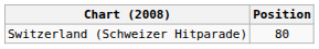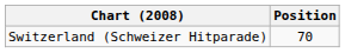Switzerland (Schweizer Hitparade) | Position: 80 -> 70
